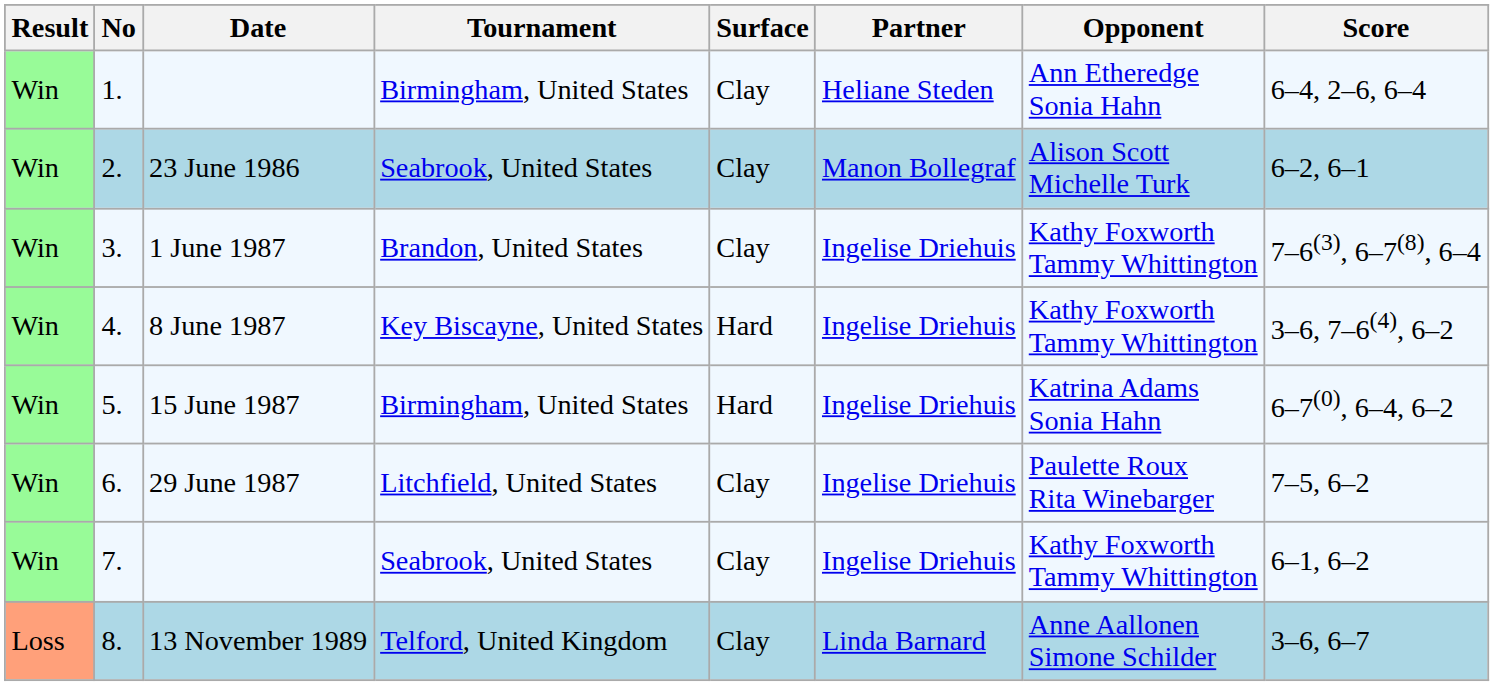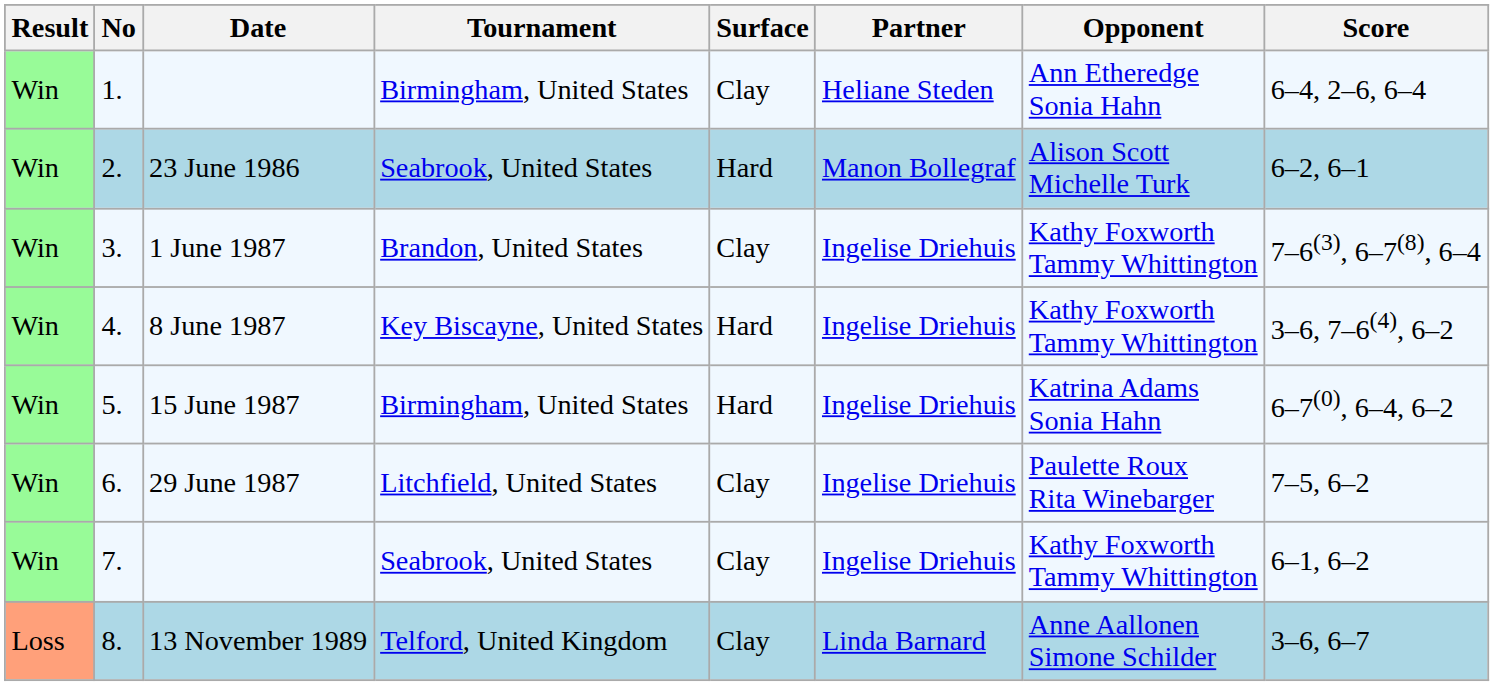2. | Surface: Clay -> Hard
